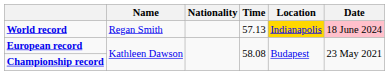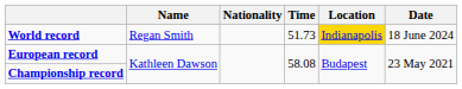World record | Time: 57.13 -> 51.73
World record | Date: pink background -> no background
